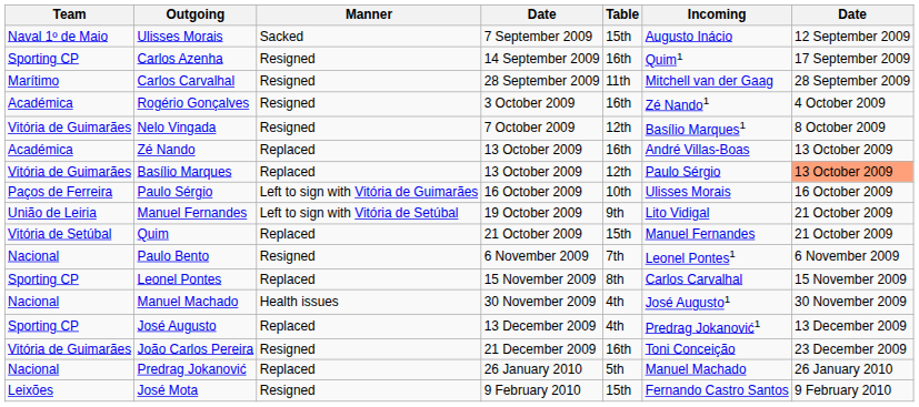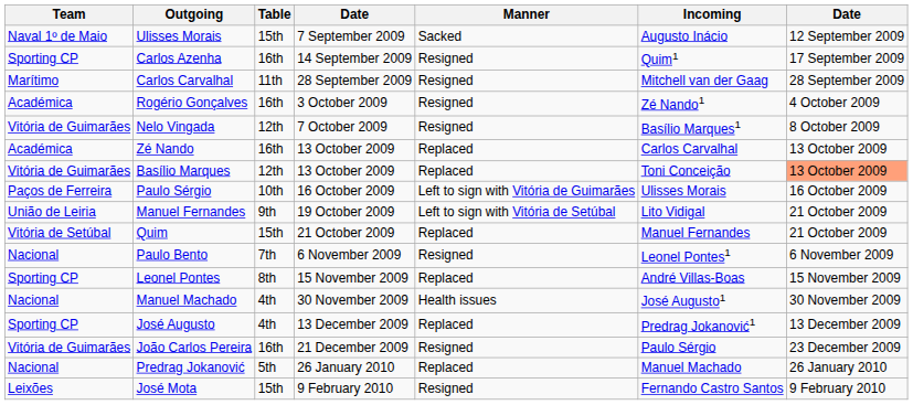columns swapped: Manner <-> Table
Zé Nando | Incoming: André Villas-Boas -> Carlos Carvalhal
Basílio Marques | Incoming: Paulo Sérgio -> Toni Conceição
Leonel Pontes | Incoming: Carlos Carvalhal -> André Villas-Boas
João Carlos Pereira | Incoming: Toni Conceição -> Paulo Sérgio
